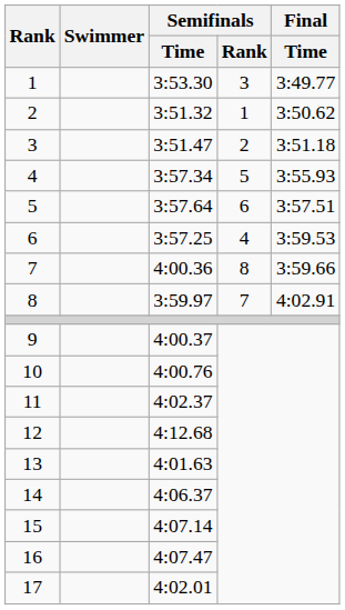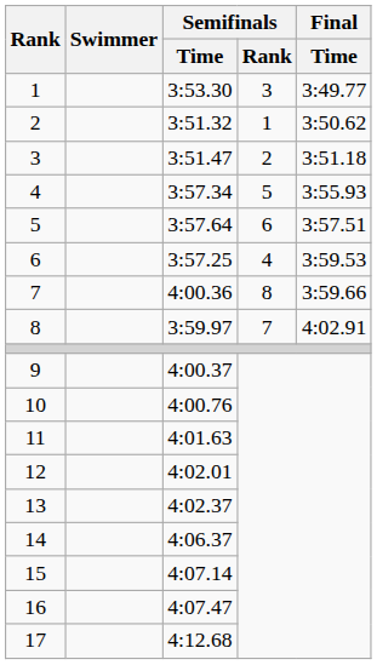11 | Semifinals / Time: 4:02.37 -> 4:01.63
12 | Semifinals / Time: 4:12.68 -> 4:02.01
13 | Semifinals / Time: 4:01.63 -> 4:02.37
17 | Semifinals / Time: 4:02.01 -> 4:12.68
